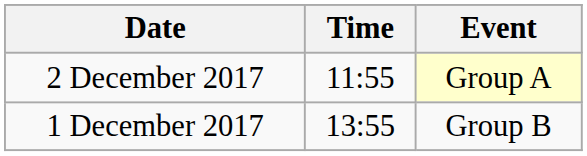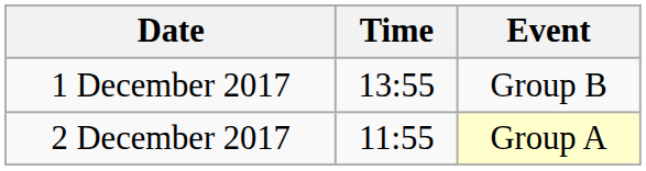rows swapped: 1 December 2017 <-> 2 December 2017
